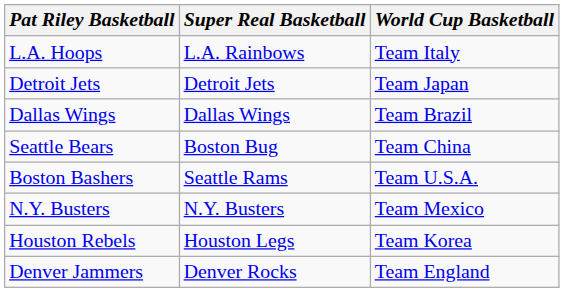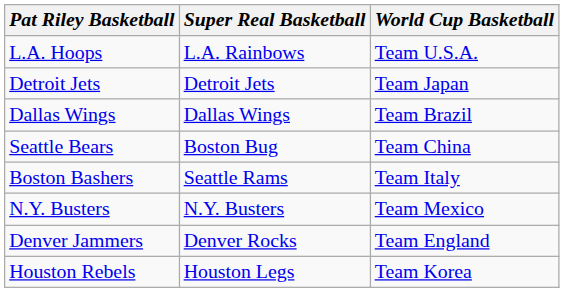L.A. Hoops | World Cup Basketball: Team Italy -> Team U.S.A.
Boston Bashers | World Cup Basketball: Team U.S.A. -> Team Italy
rows swapped: Denver Jammers <-> Houston Rebels
